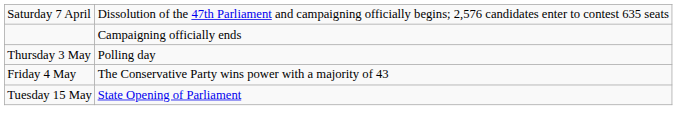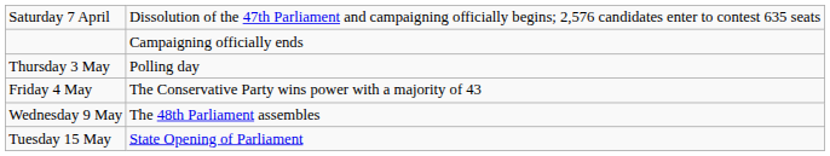+ row: Wednesday 9 May | The 48th Parliament assembles
